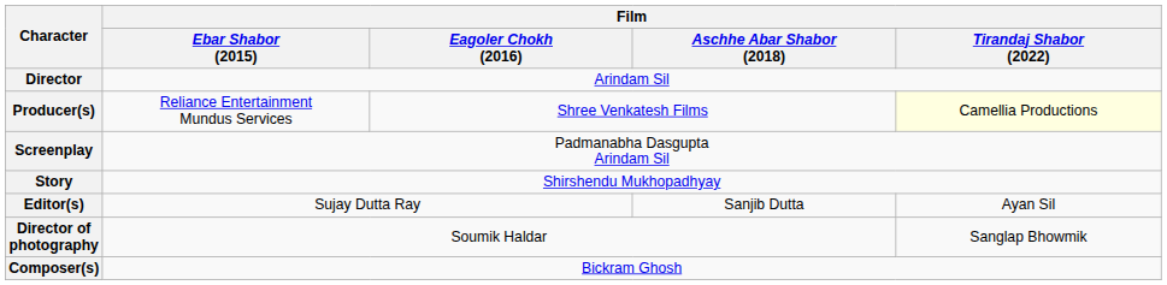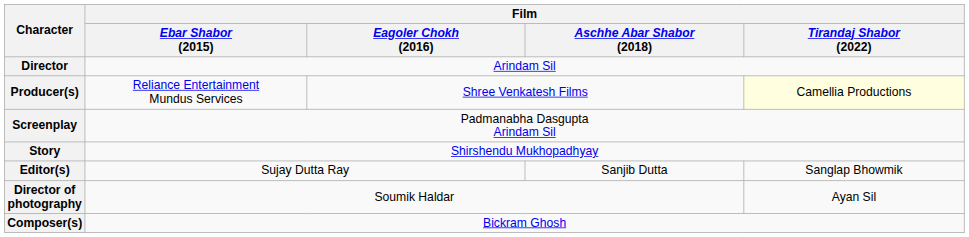Editor(s) | Film / Tirandaj Shabor (2022): Ayan Sil -> Sanglap Bhowmik
Director of photography | Film / Tirandaj Shabor (2022): Sanglap Bhowmik -> Ayan Sil
